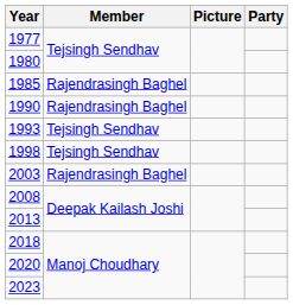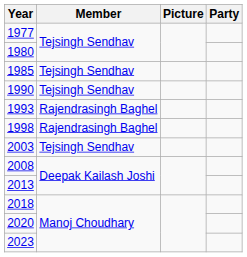1985 | Member: Rajendrasingh Baghel -> Tejsingh Sendhav
1990 | Member: Rajendrasingh Baghel -> Tejsingh Sendhav
1993 | Member: Tejsingh Sendhav -> Rajendrasingh Baghel
1998 | Member: Tejsingh Sendhav -> Rajendrasingh Baghel
2003 | Member: Rajendrasingh Baghel -> Tejsingh Sendhav
